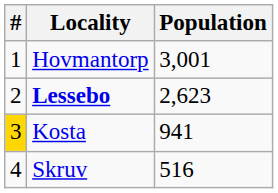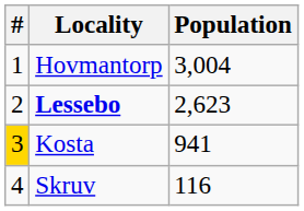Hovmantorp | Population: 3,001 -> 3,004
Skruv | Population: 516 -> 116
